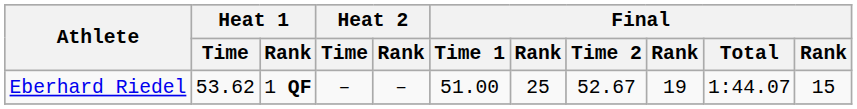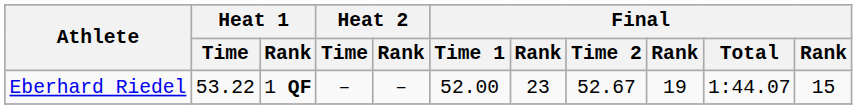Eberhard Riedel | Heat 1 / Time: 53.62 -> 53.22
Eberhard Riedel | Final / Time 1: 51.00 -> 52.00
Eberhard Riedel | column 7: 25 -> 23
